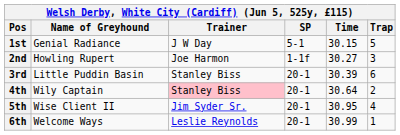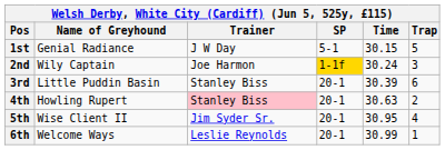2nd | Name of Greyhound: Howling Rupert -> Wily Captain
2nd | SP: no background -> gold background
2nd | Time: 30.27 -> 30.24
4th | Name of Greyhound: Wily Captain -> Howling Rupert
4th | Time: 30.64 -> 30.63
